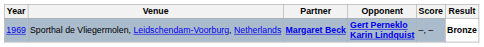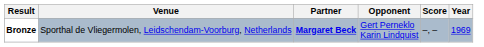columns swapped: Year <-> Result
Sporthal de Vliegermolen, Leidschendam-Voorburg, Netherlands | Opponent: bold -> normal
